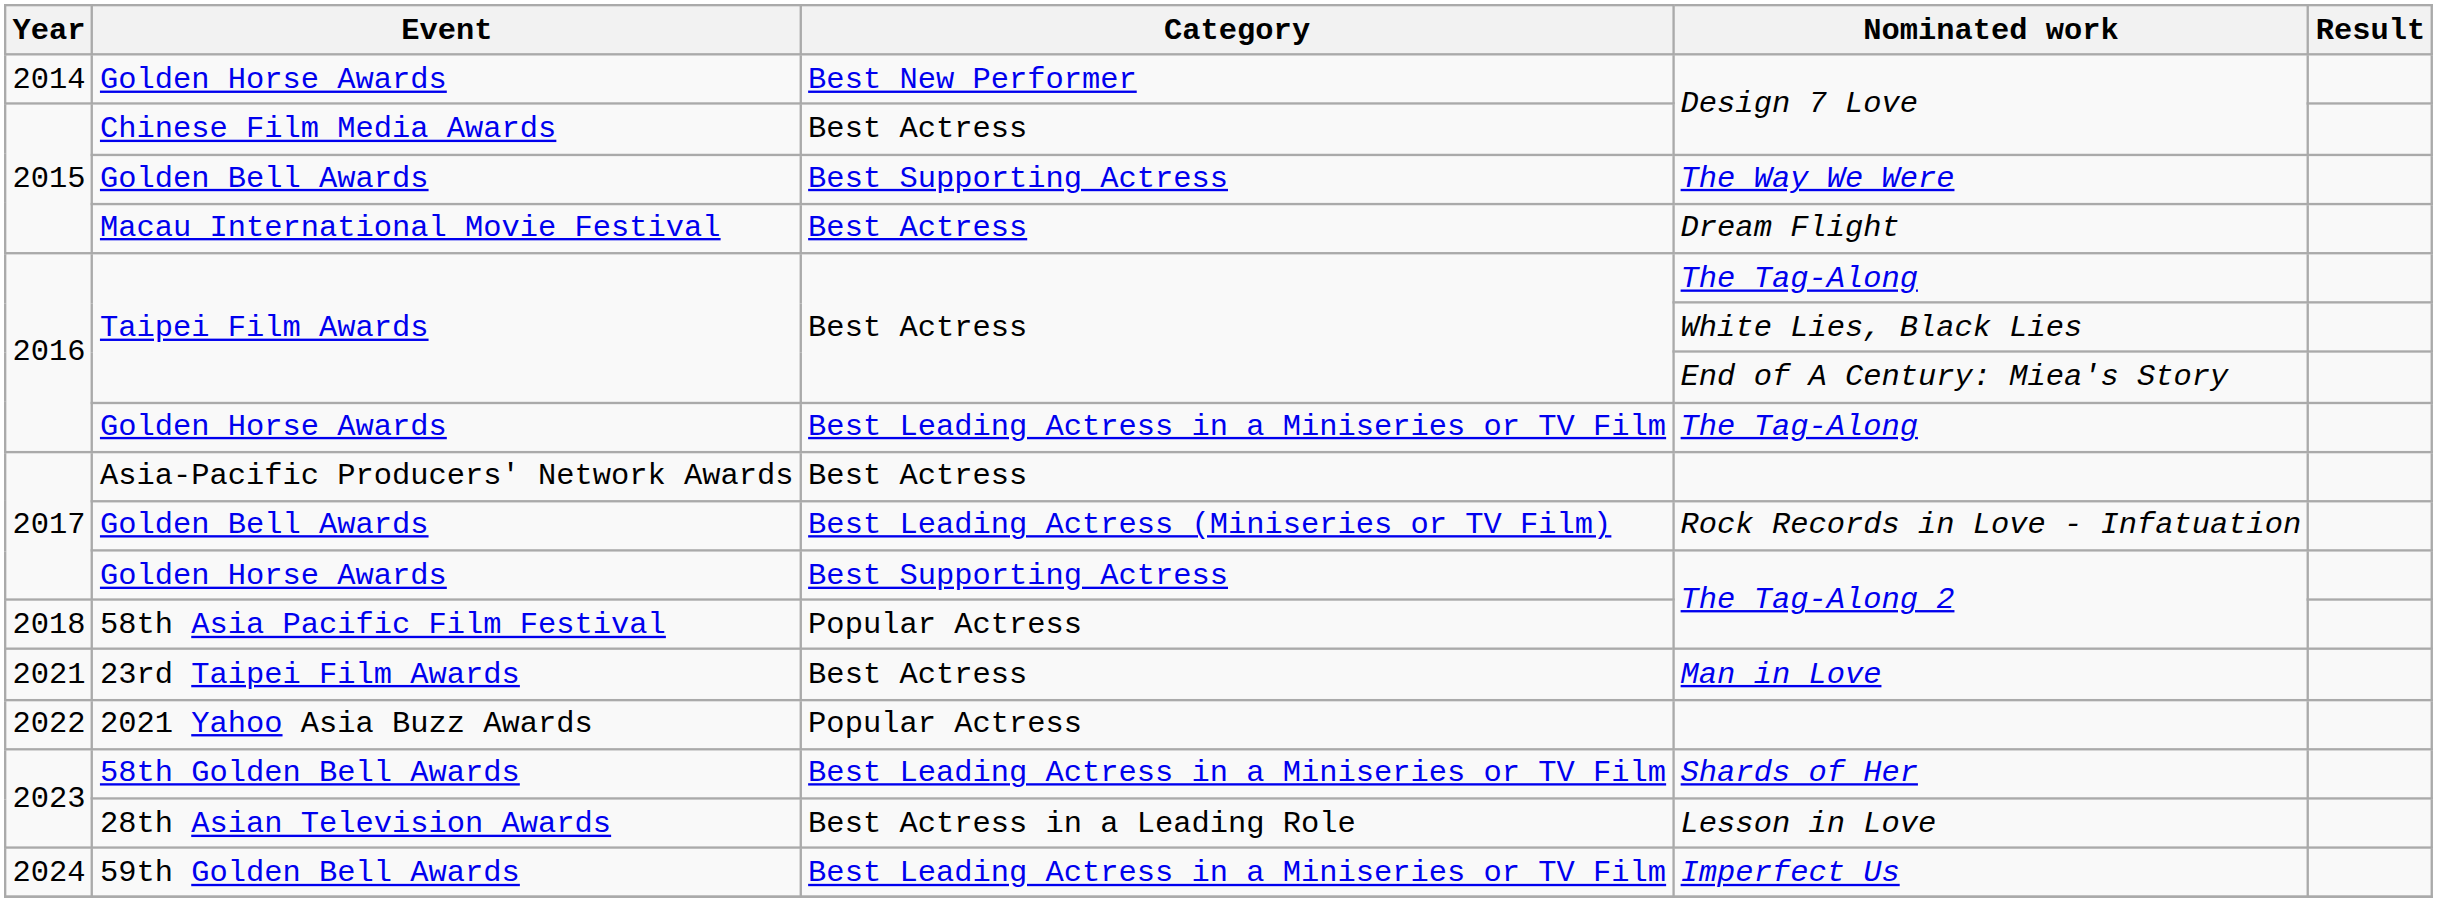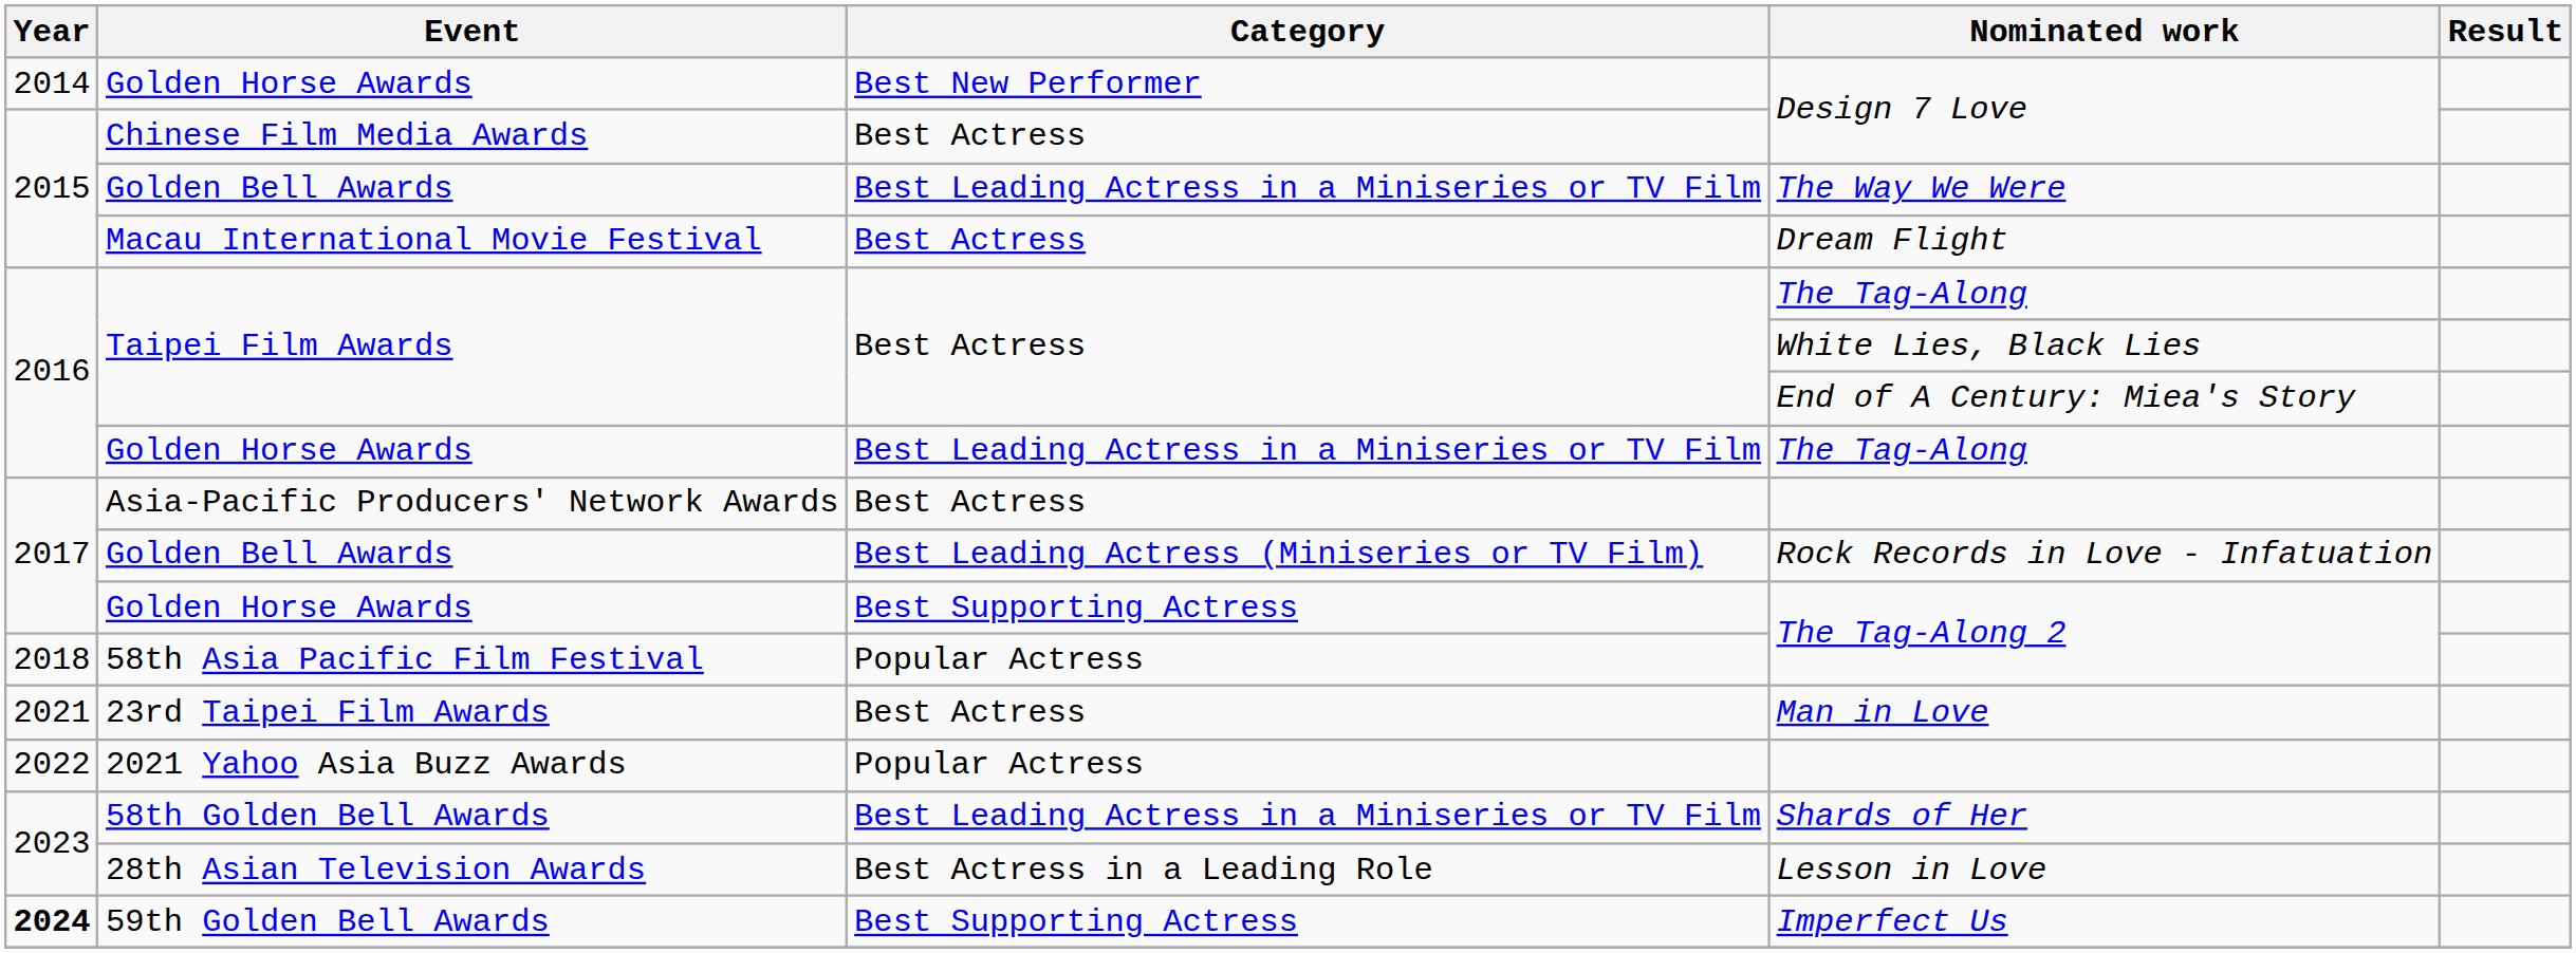The Way We Were | Category: Best Supporting Actress -> Best Leading Actress in a Miniseries or TV Film
Imperfect Us | Year: normal -> bold
Imperfect Us | Category: Best Leading Actress in a Miniseries or TV Film -> Best Supporting Actress
